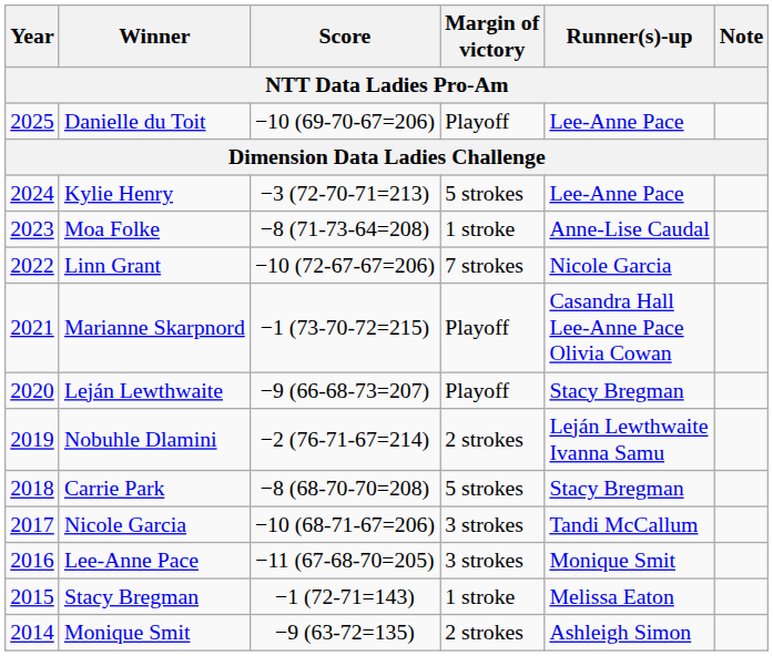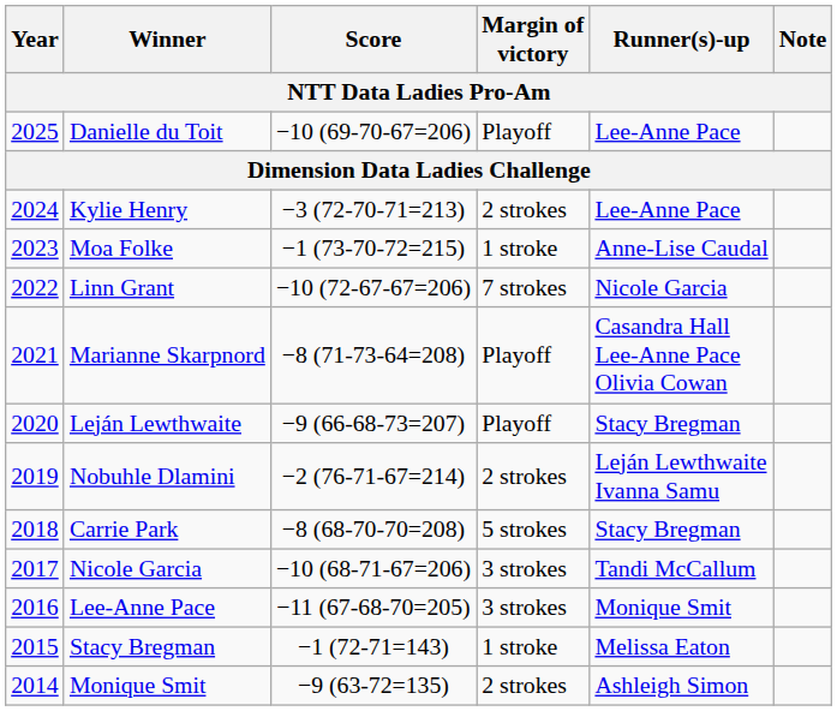Kylie Henry | Margin of victory: 5 strokes -> 2 strokes
Moa Folke | Score: −8 (71-73-64=208) -> −1 (73-70-72=215)
Marianne Skarpnord | Score: −1 (73-70-72=215) -> −8 (71-73-64=208)
